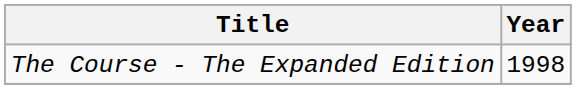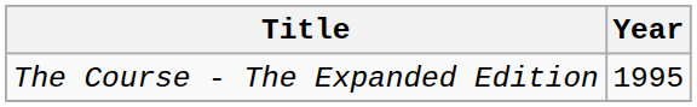The Course - The Expanded Edition | Year: 1998 -> 1995
